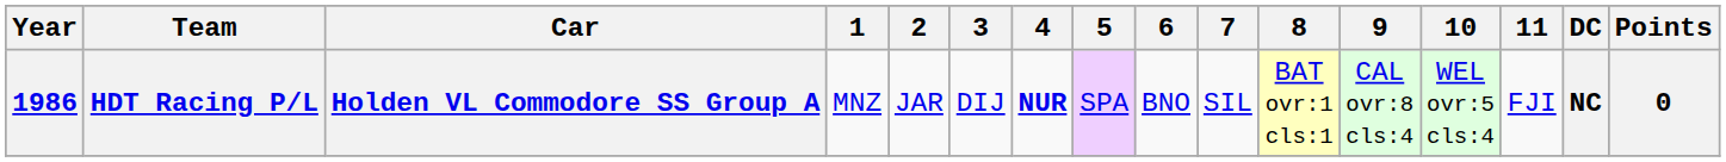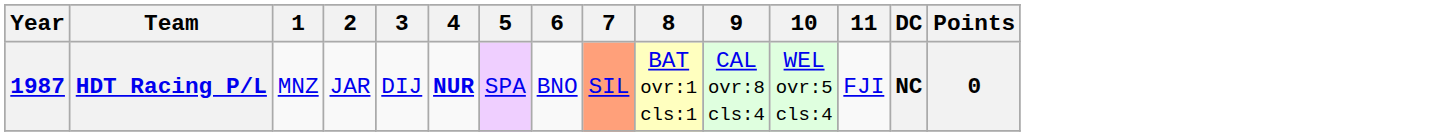- column: Car | Holden VL Commodore SS Group A
HDT Racing P/L | Year: 1986 -> 1987
HDT Racing P/L | 7: no background -> lightsalmon background
